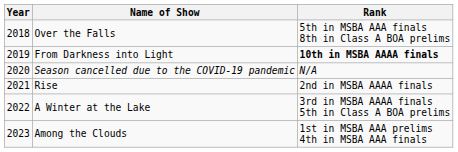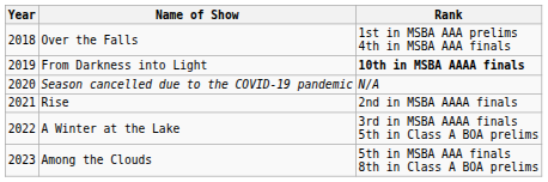Over the Falls | Rank: 5th in MSBA AAA finals 8th in Class A BOA prelims -> 1st in MSBA AAA prelims 4th in MSBA AAA finals
Among the Clouds | Rank: 1st in MSBA AAA prelims 4th in MSBA AAA finals -> 5th in MSBA AAA finals 8th in Class A BOA prelims
